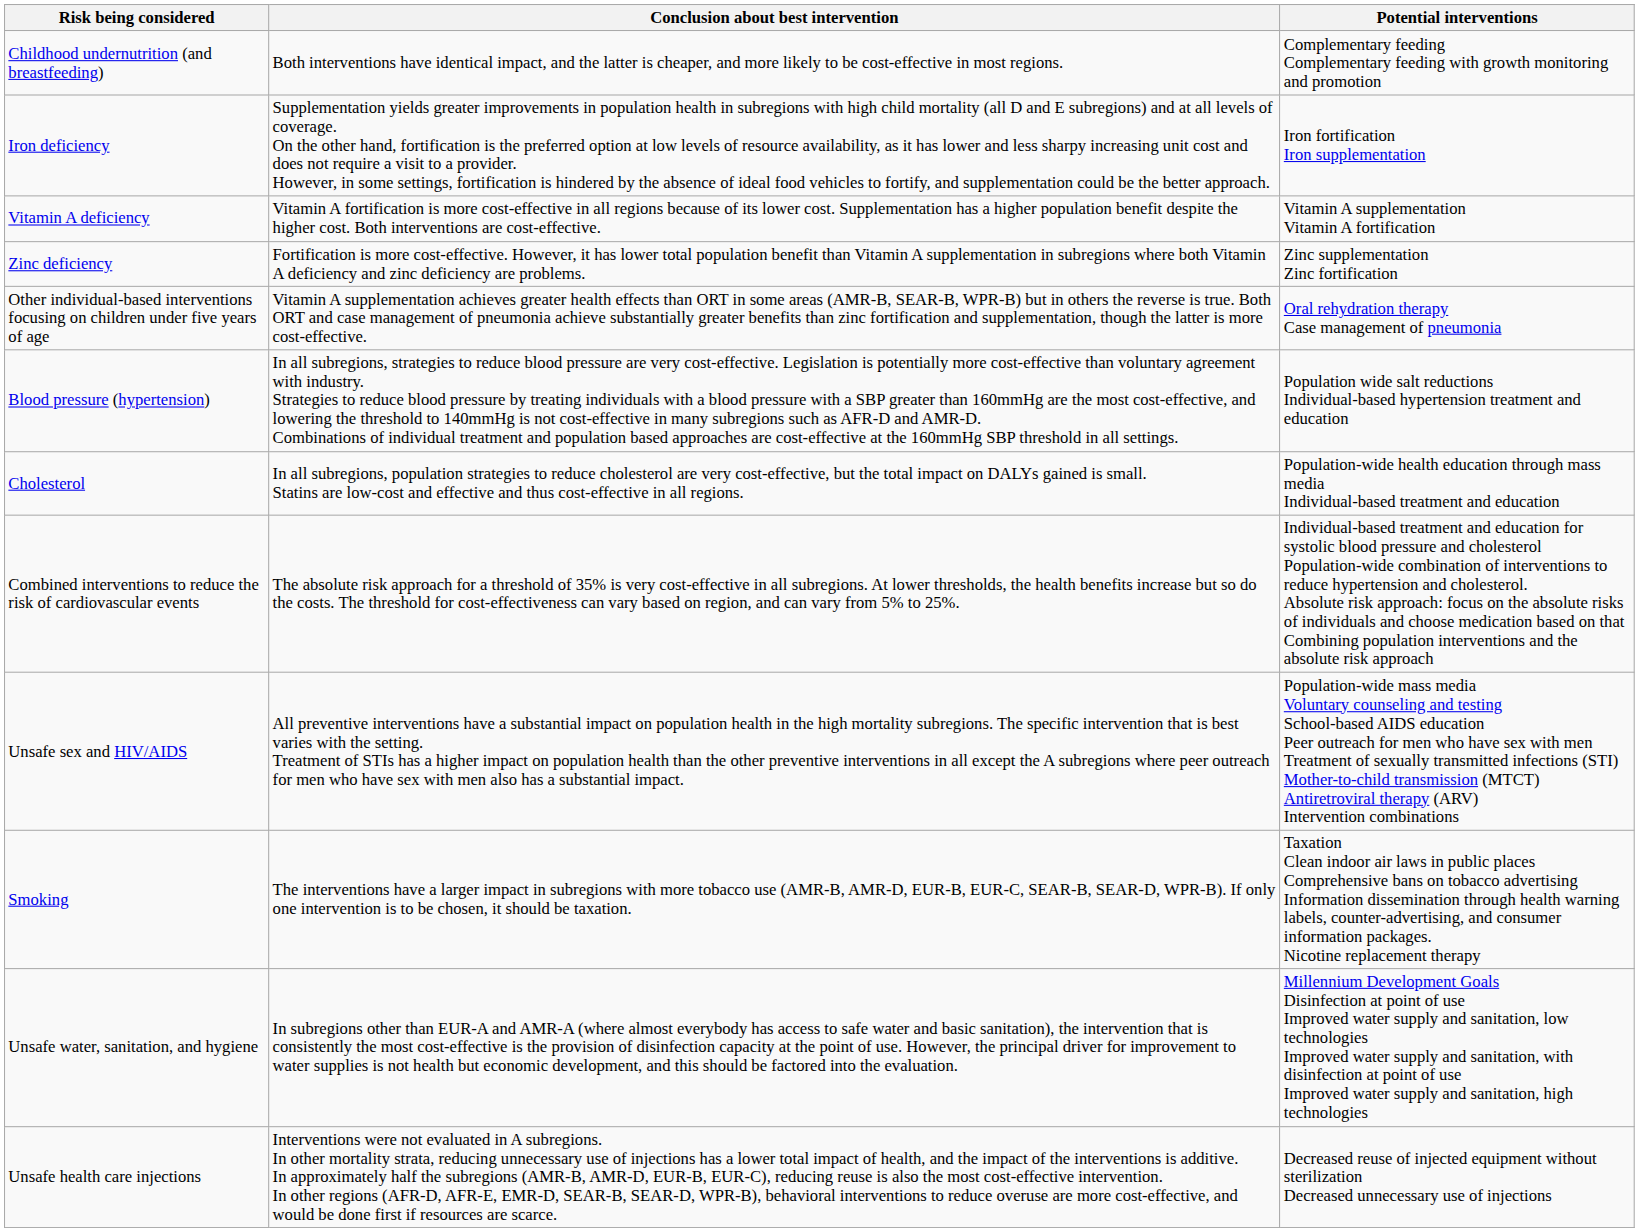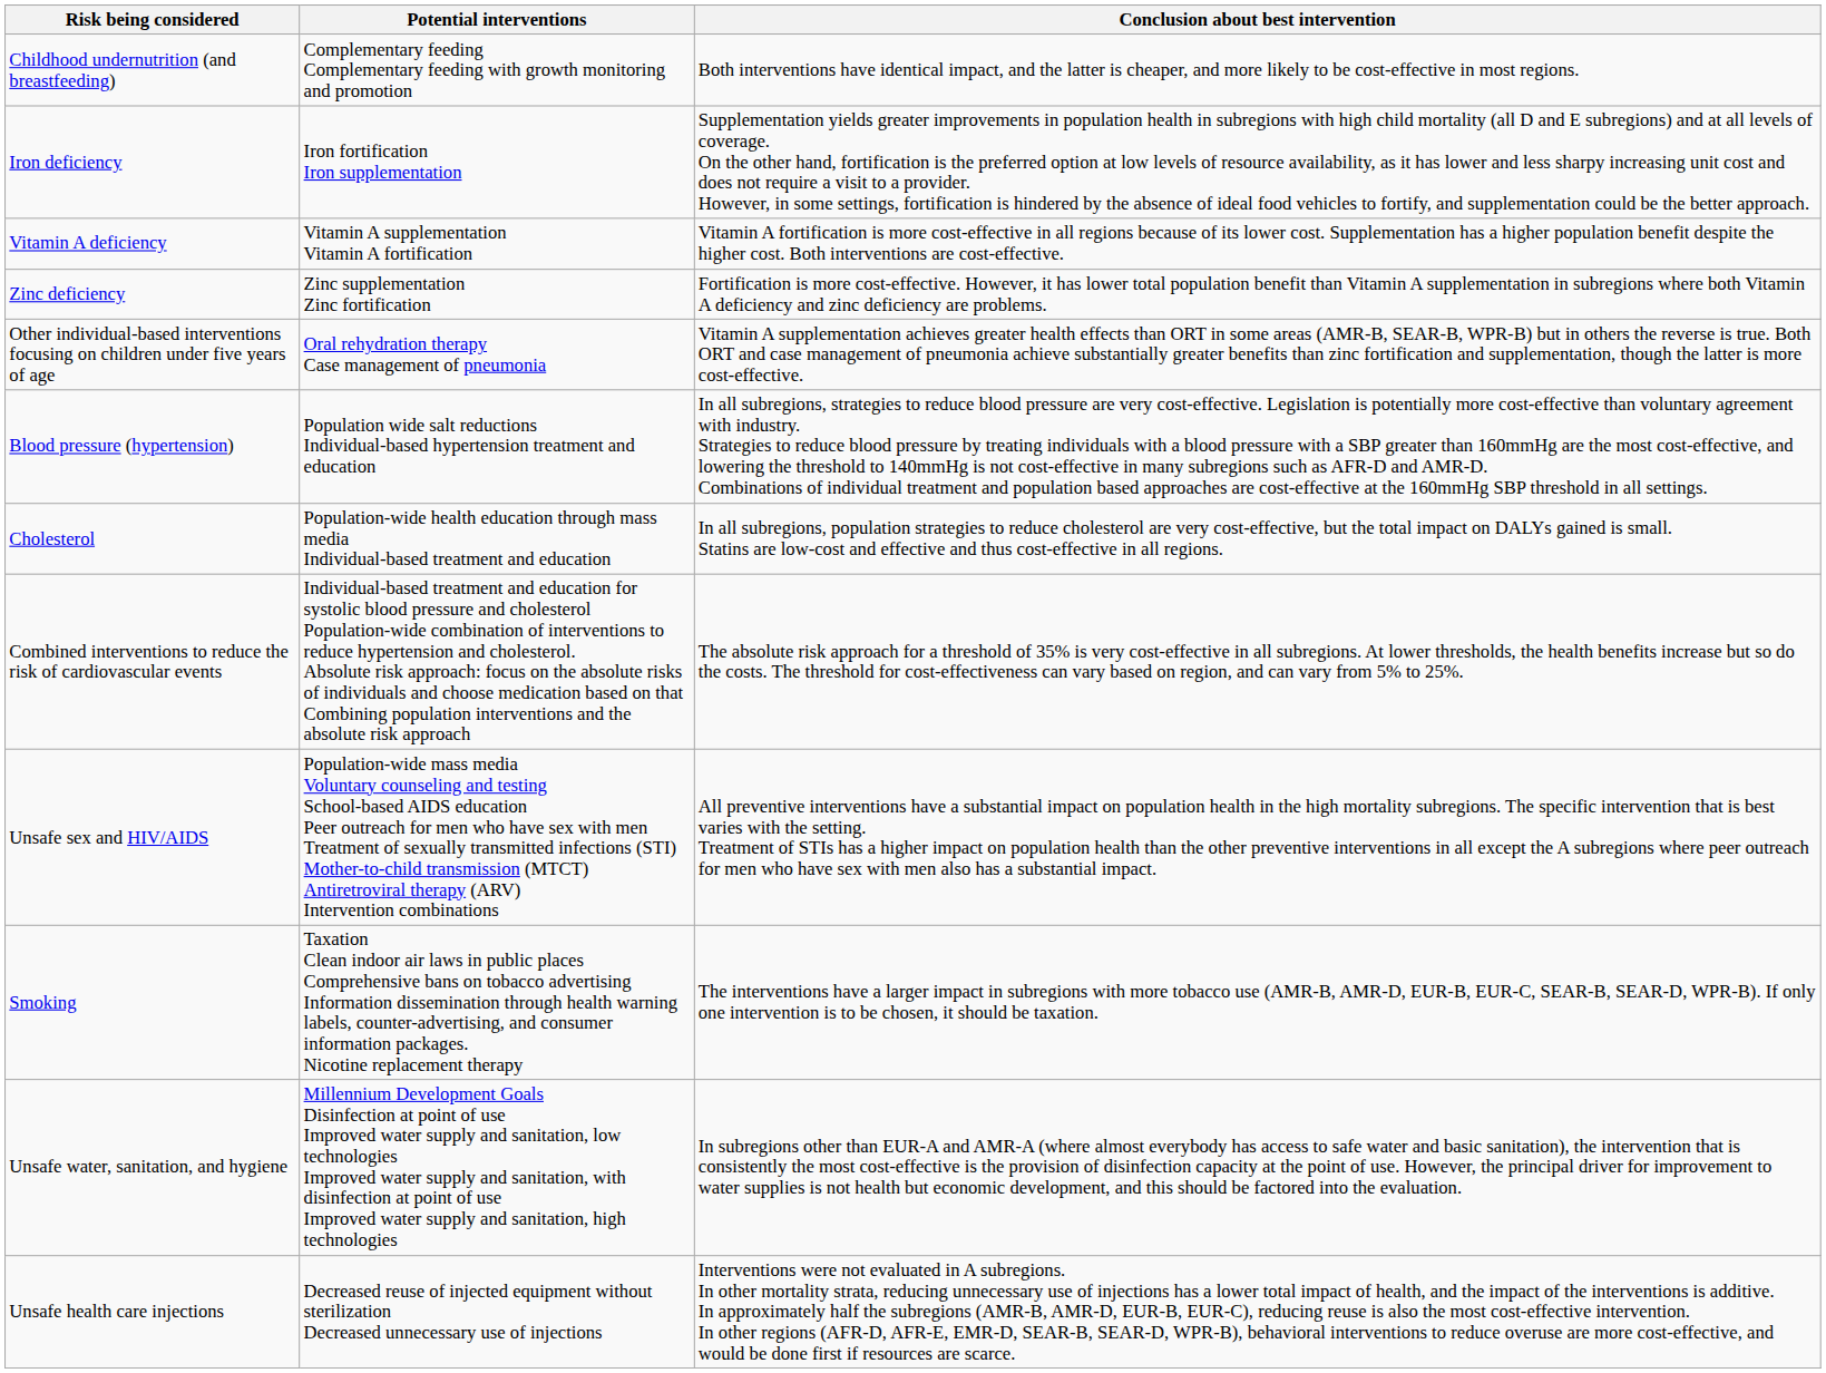columns swapped: Potential interventions <-> Conclusion about best intervention
